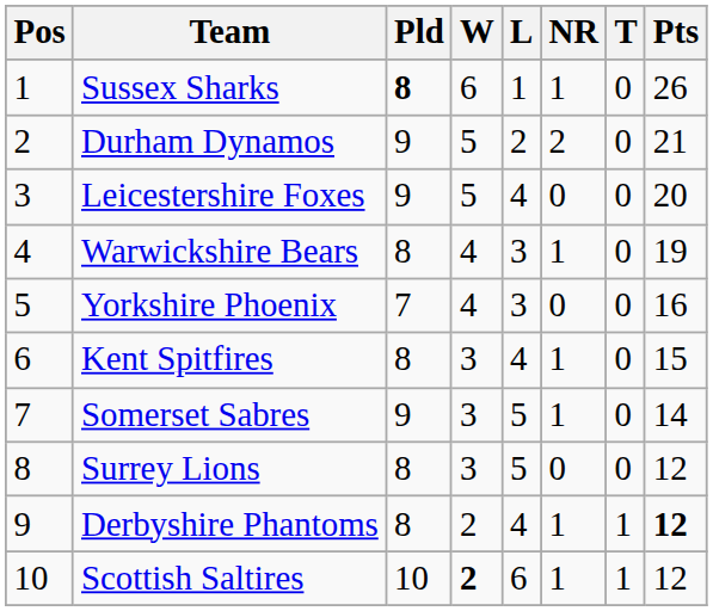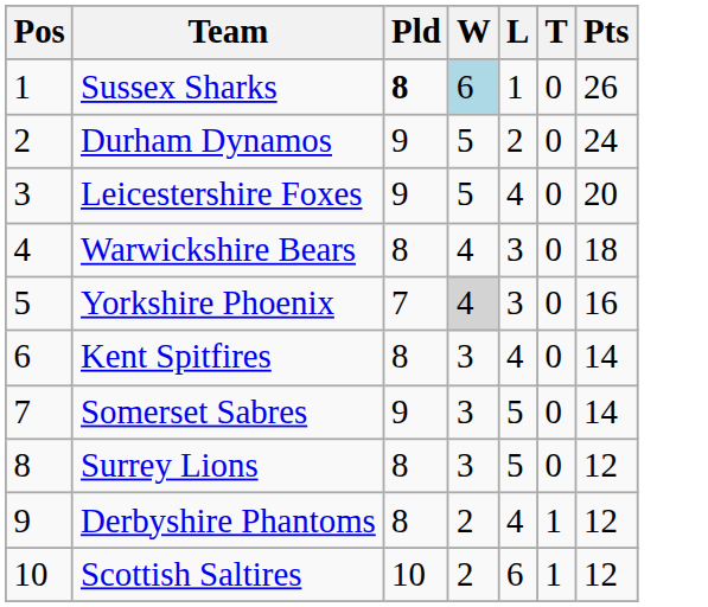- column: NR | 1 | 2 | 0 | 1 | 0 | 1 | 1 | 0 | 1 | 1
Sussex Sharks | W: no background -> lightblue background
Durham Dynamos | Pts: 21 -> 24
Warwickshire Bears | Pts: 19 -> 18
Yorkshire Phoenix | W: no background -> lightgrey background
Kent Spitfires | Pts: 15 -> 14
Derbyshire Phantoms | Pts: bold -> normal
Scottish Saltires | W: bold -> normal
